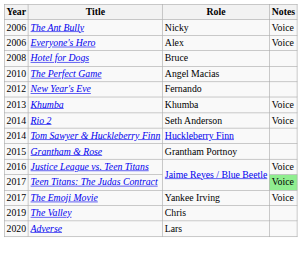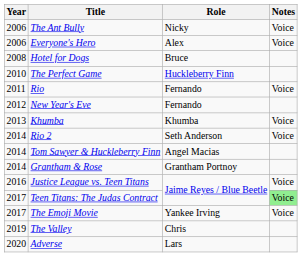The Perfect Game | Role: Angel Macias -> Huckleberry Finn
+ row: 2011 | Rio | Fernando | Voice
Tom Sawyer & Huckleberry Finn | Role: Huckleberry Finn -> Angel Macias
Grantham & Rose | Year: 2015 -> 2014
